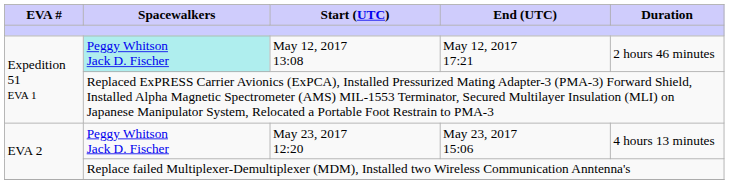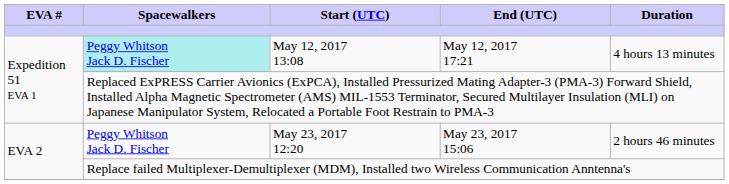May 12, 2017 13:08 | Duration: 2 hours 46 minutes -> 4 hours 13 minutes
May 23, 2017 12:20 | Duration: 4 hours 13 minutes -> 2 hours 46 minutes
